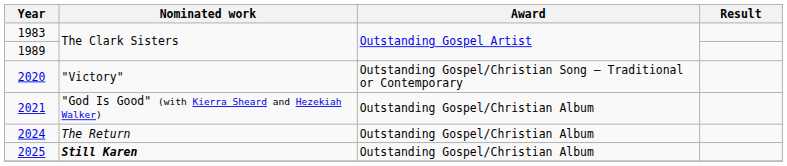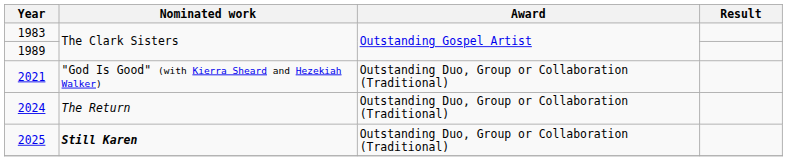- row: 2020 | "Victory" | Outstanding Gospel/Christian Song – Traditional or Contemporary
2021 | Award: Outstanding Gospel/Christian Album -> Outstanding Duo, Group or Collaboration (Traditional)
2024 | Award: Outstanding Gospel/Christian Album -> Outstanding Duo, Group or Collaboration (Traditional)
2025 | Award: Outstanding Gospel/Christian Album -> Outstanding Duo, Group or Collaboration (Traditional)
